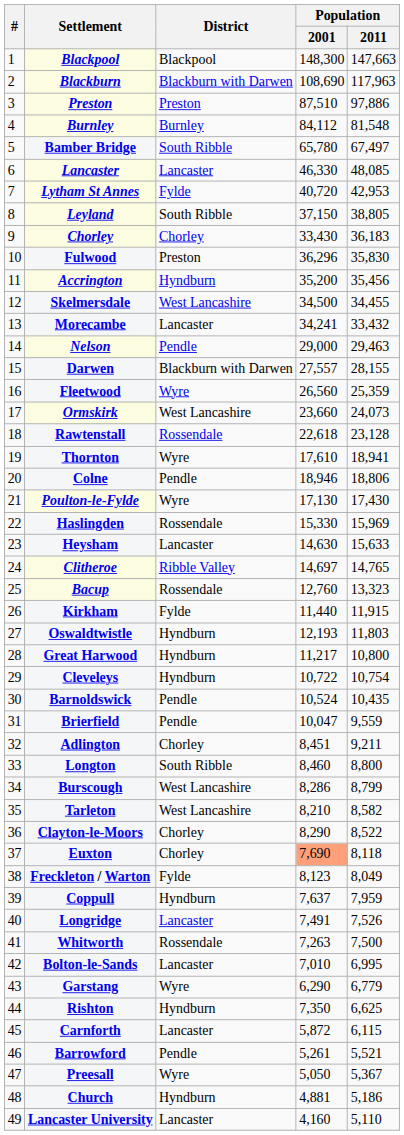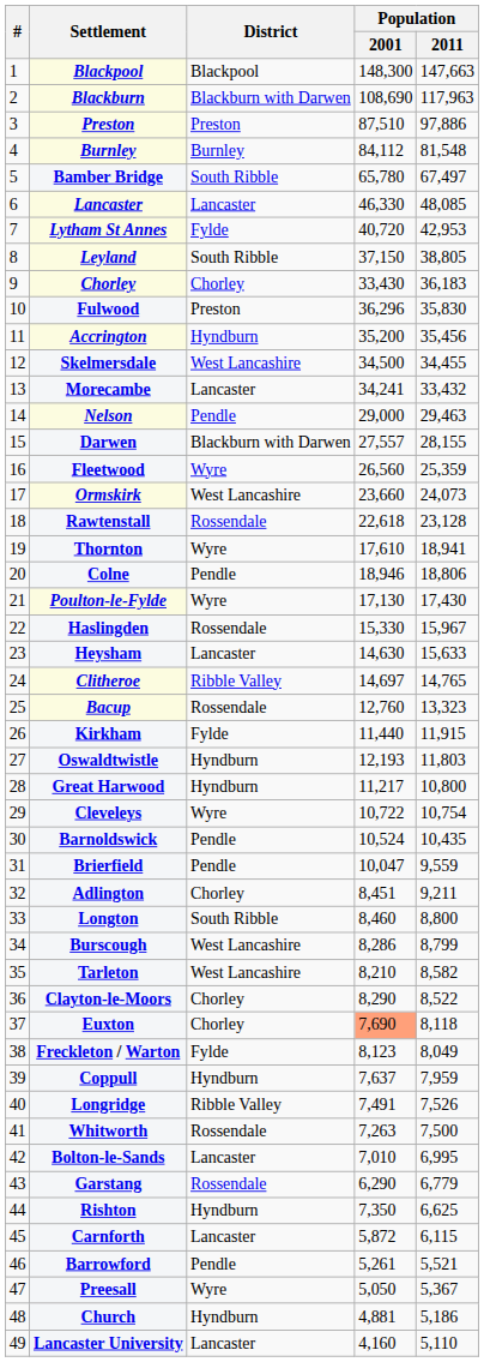Haslingden | Population / 2011: 15,969 -> 15,967
Cleveleys | District: Hyndburn -> Wyre
Longridge | District: Lancaster -> Ribble Valley
Garstang | District: Wyre -> Rossendale
